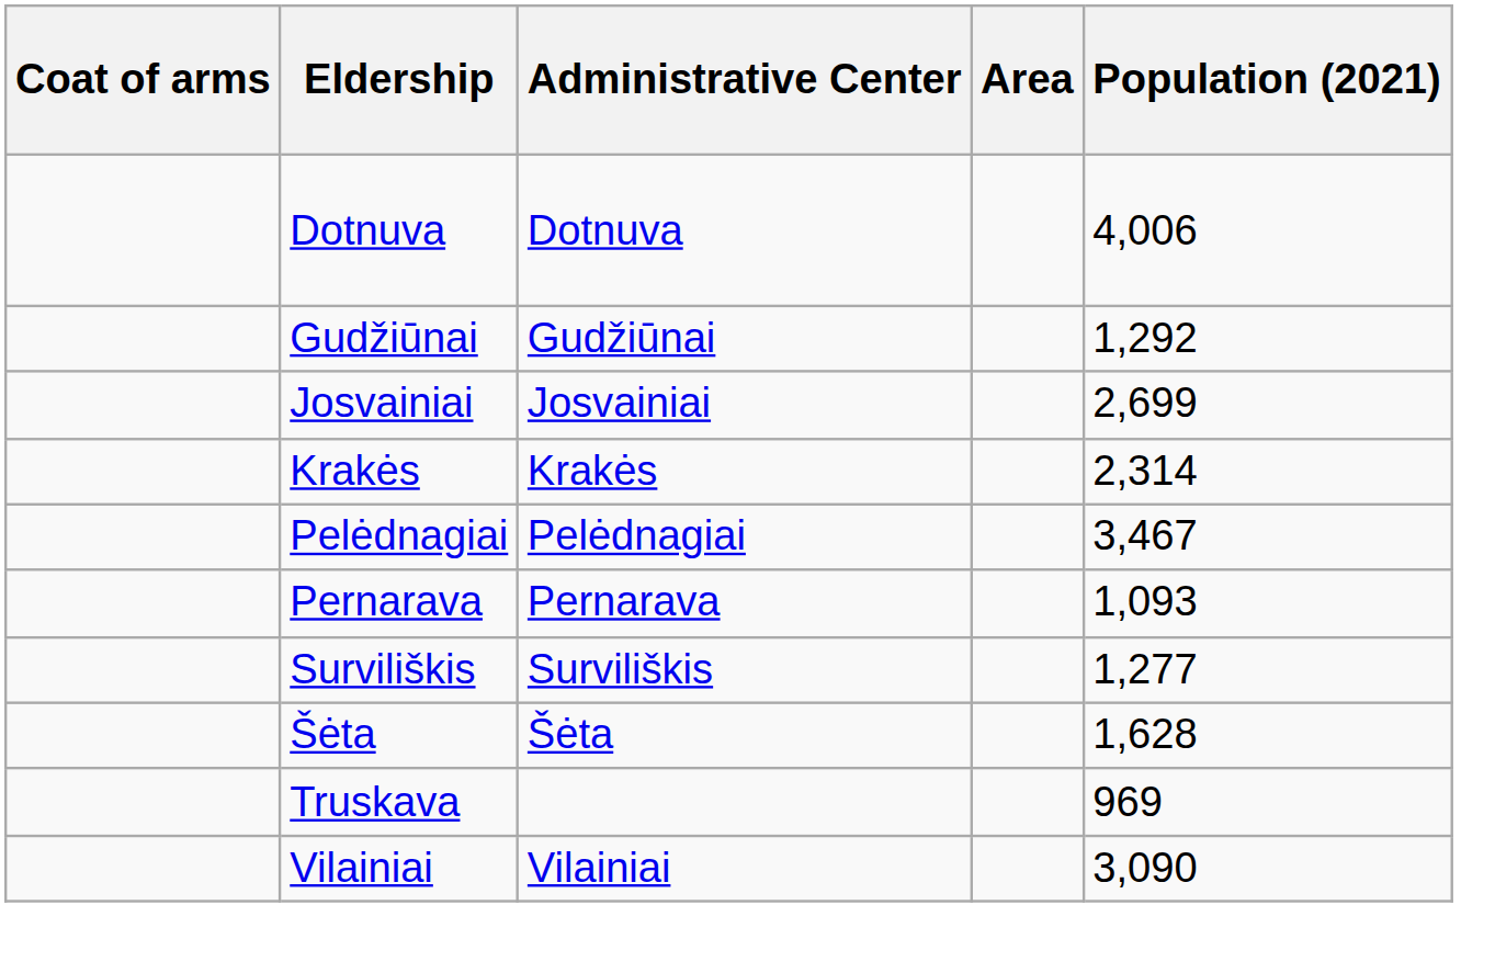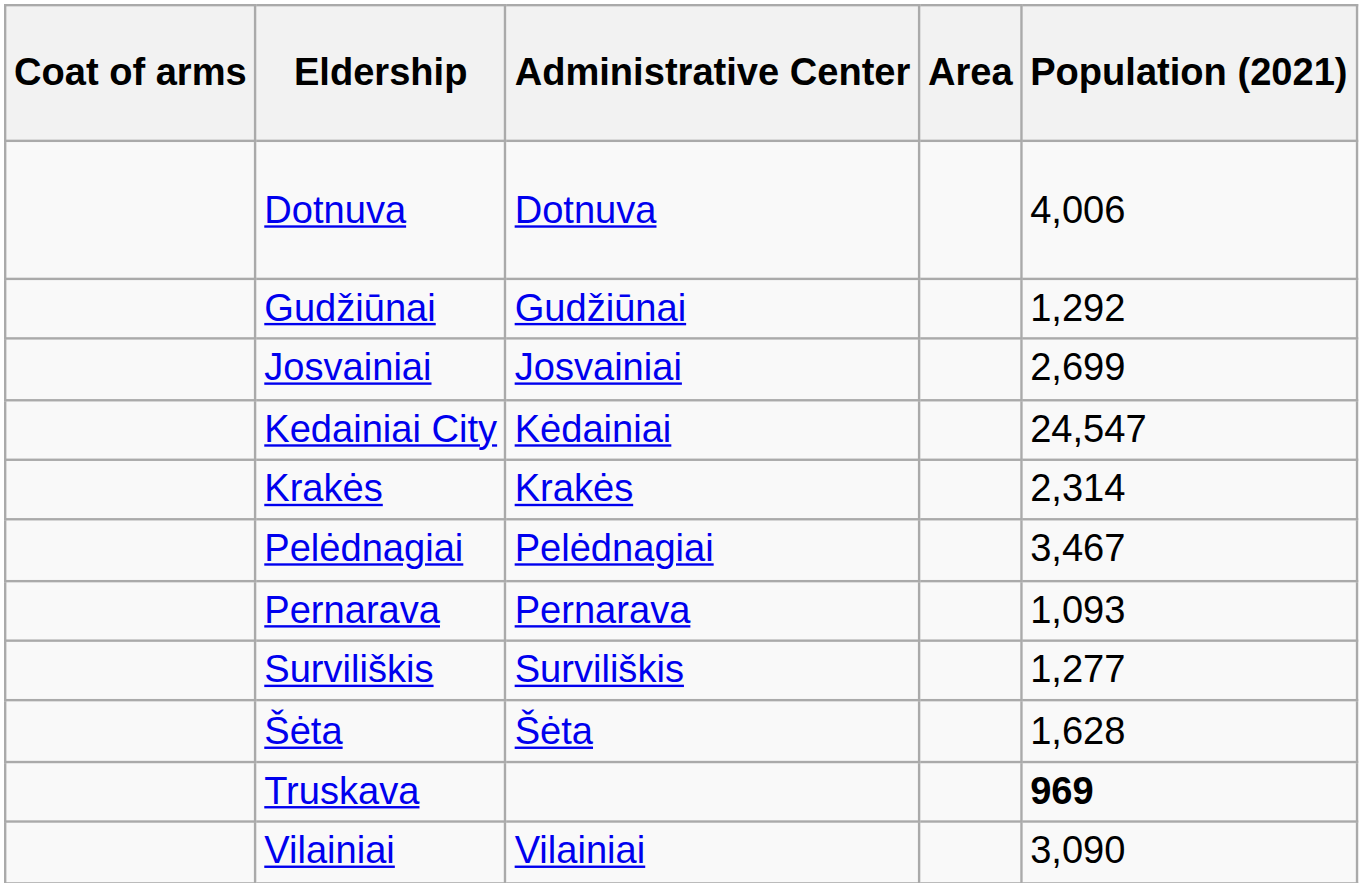+ row: Kedainiai City | Kėdainiai | 24,547
Truskava | Population (2021): normal -> bold
